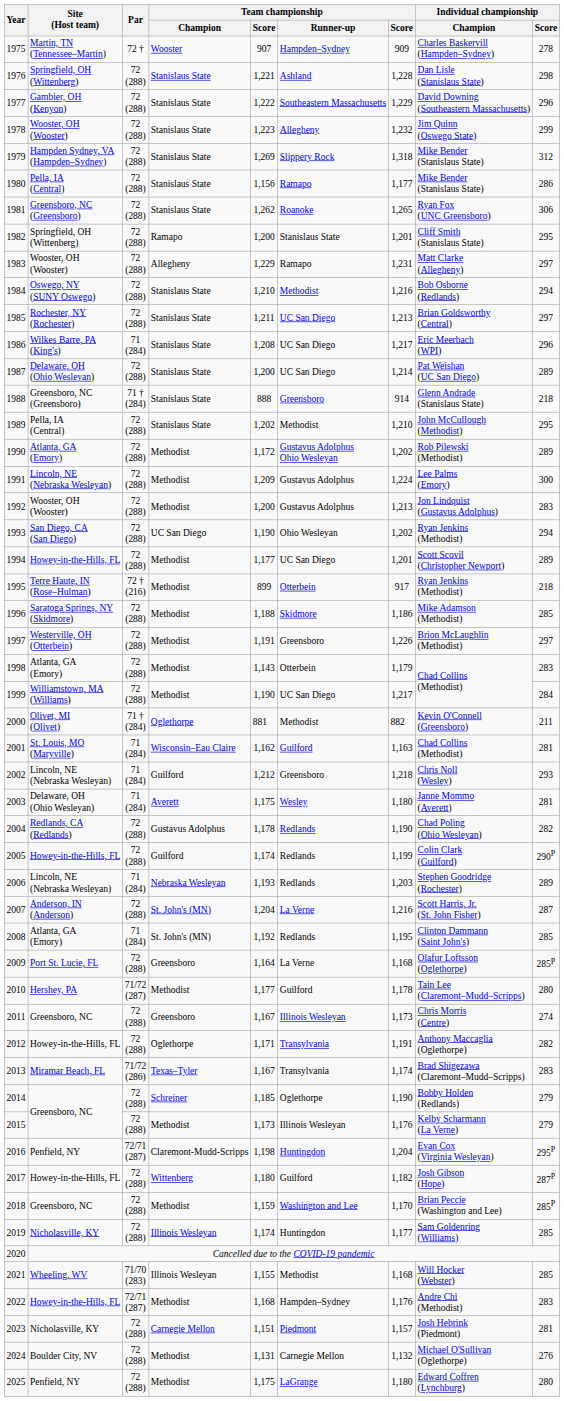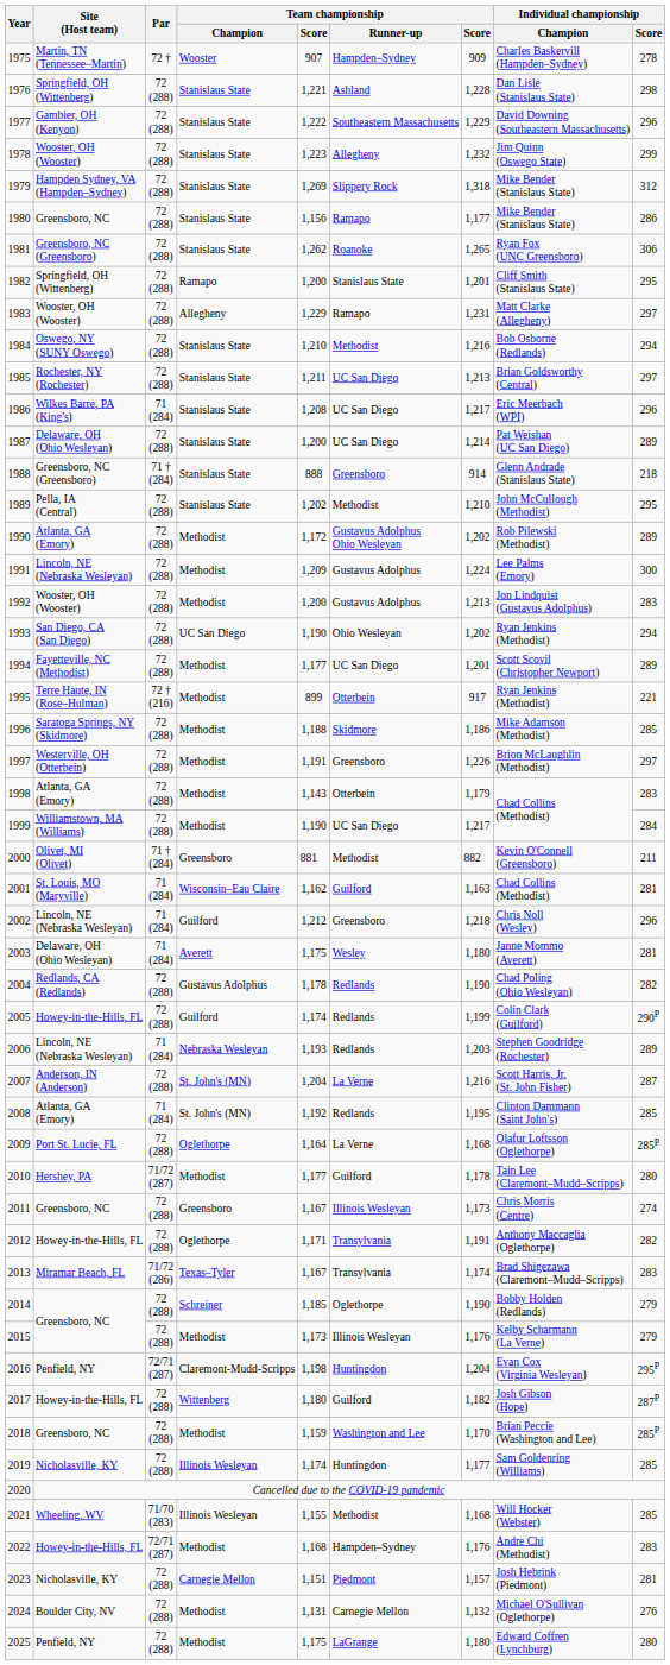1980 | Site (Host team): Pella, IA (Central) -> Greensboro, NC
1994 | Site (Host team): Howey-in-the-Hills, FL -> Fayetteville, NC (Methodist)
1995 | Individual championship / Score: 218 -> 221
2000 | Team championship / Champion: Oglethorpe -> Greensboro
2002 | Individual championship / Score: 293 -> 296
2009 | Team championship / Champion: Greensboro -> Oglethorpe
